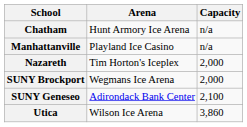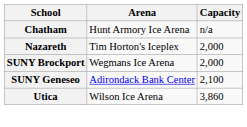- row: Manhattanville | Playland Ice Casino | n/a
